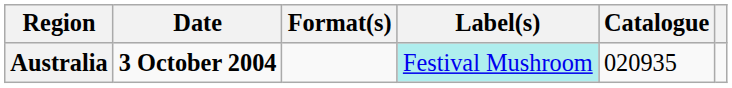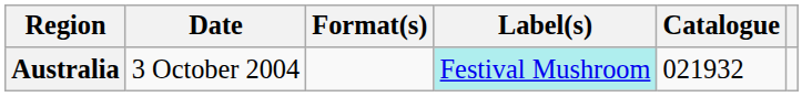Australia | Date: bold -> normal
Australia | Catalogue: 020935 -> 021932
